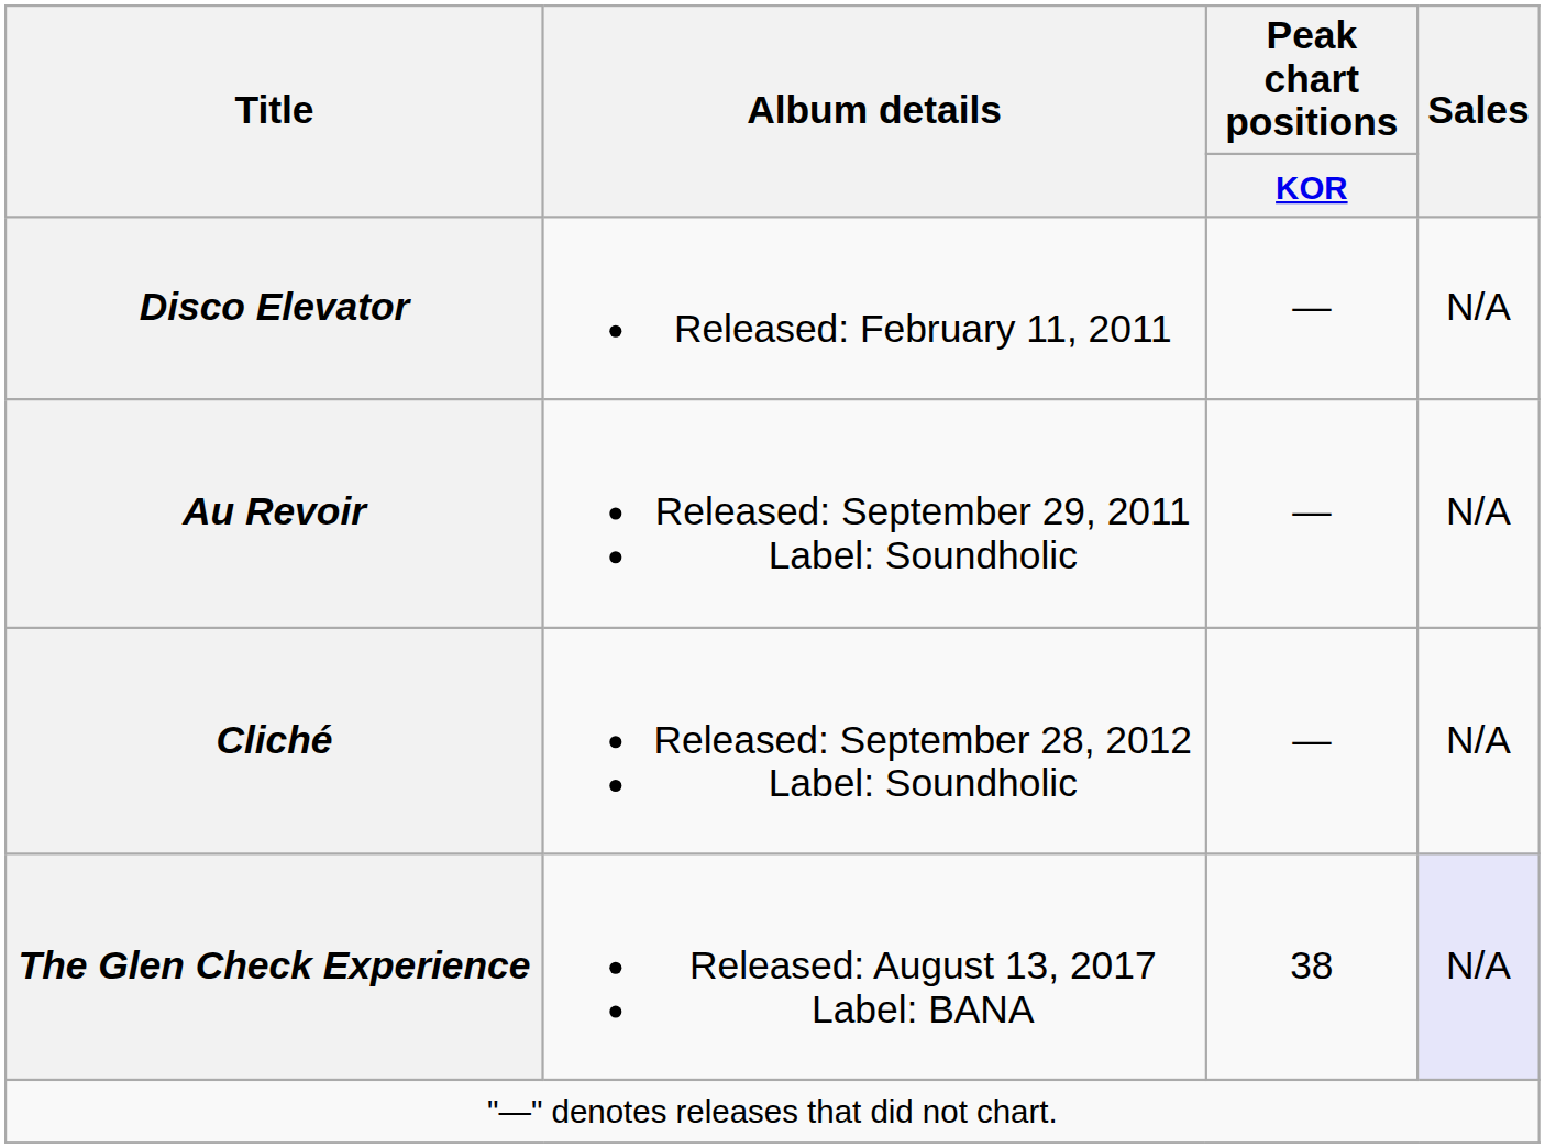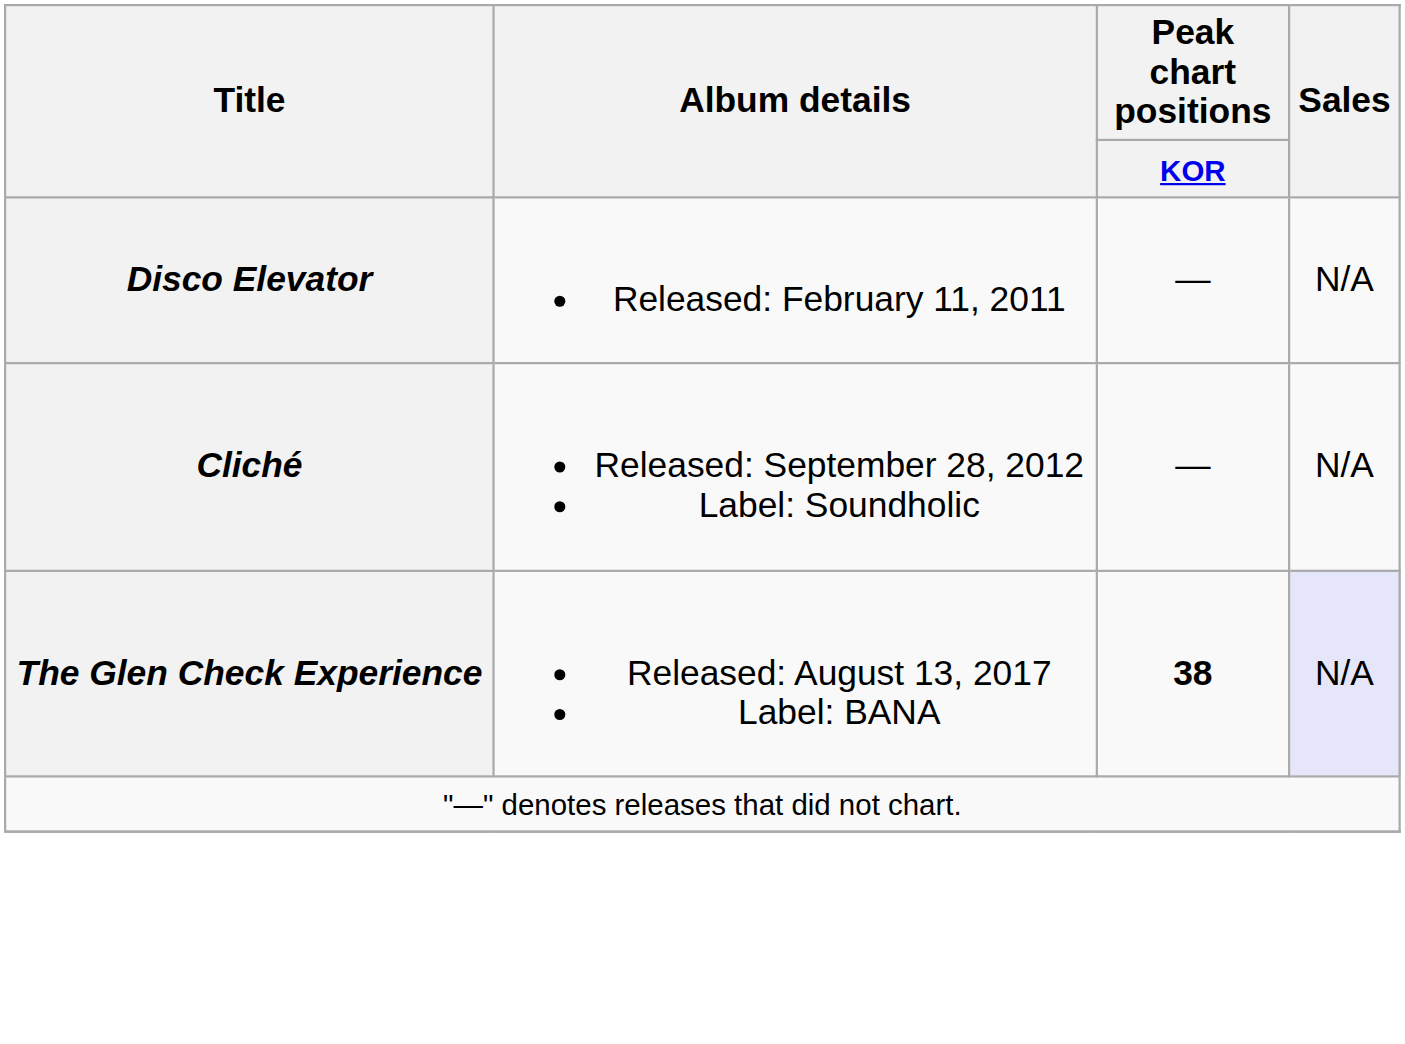- row: Au Revoir | Released: September 29, 2011 Label: Soundholic | — | N/A
The Glen Check Experience | Peak chart positions / KOR: normal -> bold
